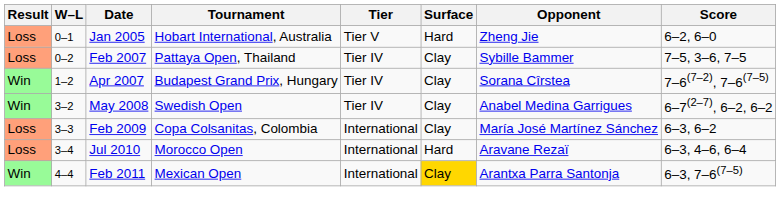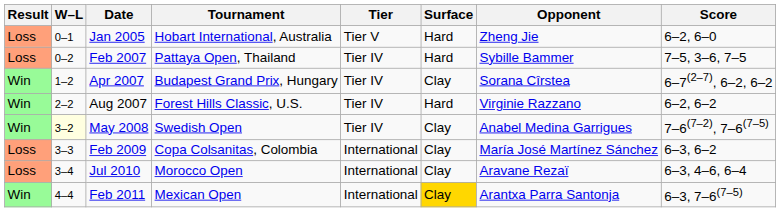Feb 2007 | Surface: Clay -> Hard
Apr 2007 | Score: 7–6(7–2), 7–6(7–5) -> 6–7(2–7), 6–2, 6–2
+ row: Win | 2–2 | Aug 2007 | Forest Hills Classic, U.S. | Tier IV | Hard | Virginie Razzano | 6–2, 6–2
May 2008 | W–L: no background -> lightyellow background
May 2008 | Score: 6–7(2–7), 6–2, 6–2 -> 7–6(7–2), 7–6(7–5)
Jul 2010 | Surface: Hard -> Clay
